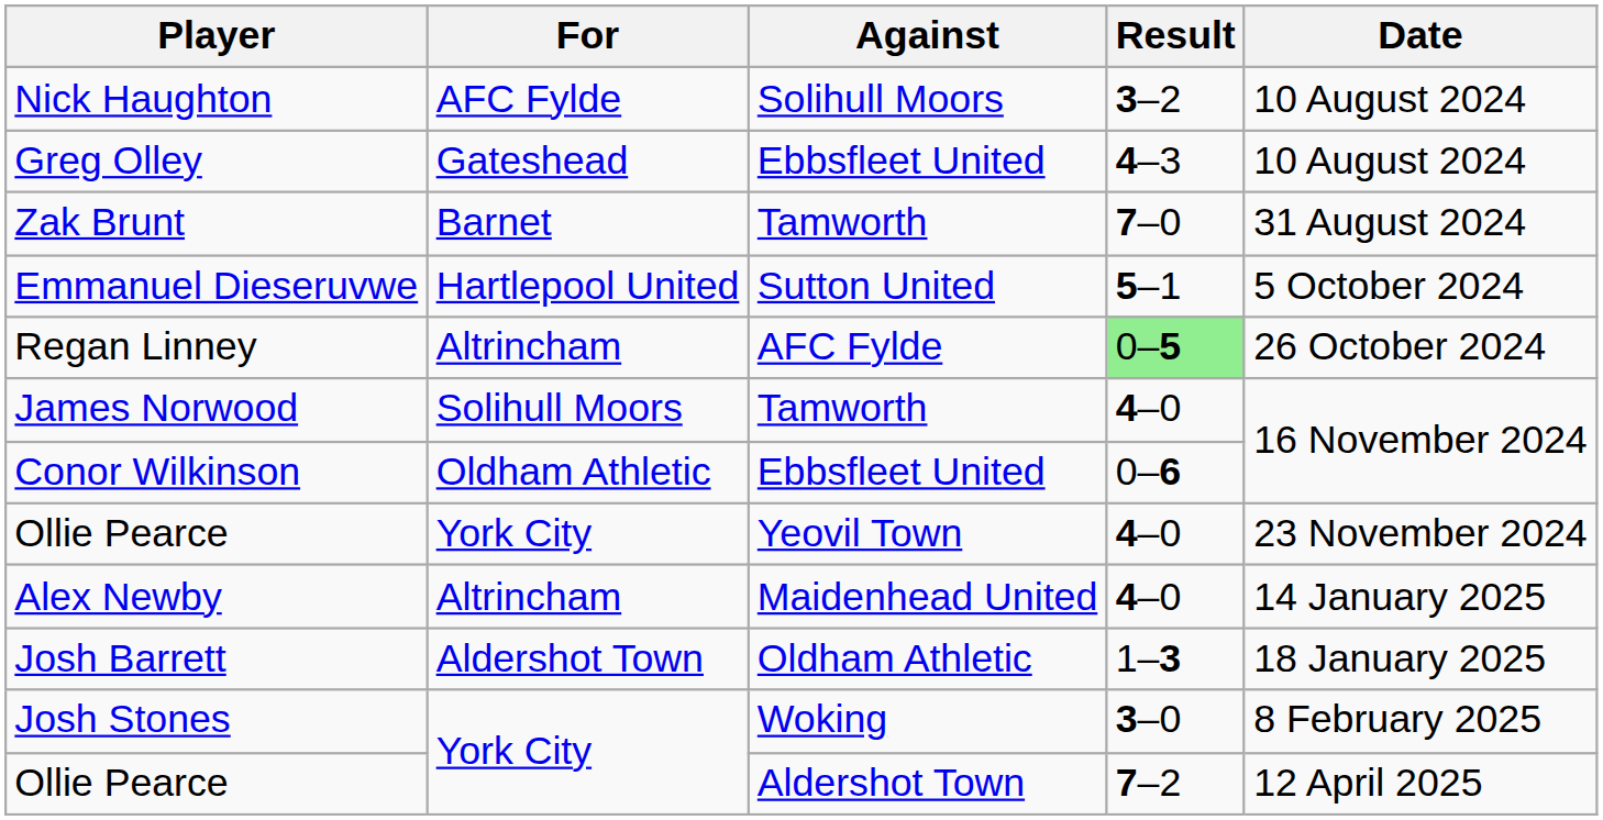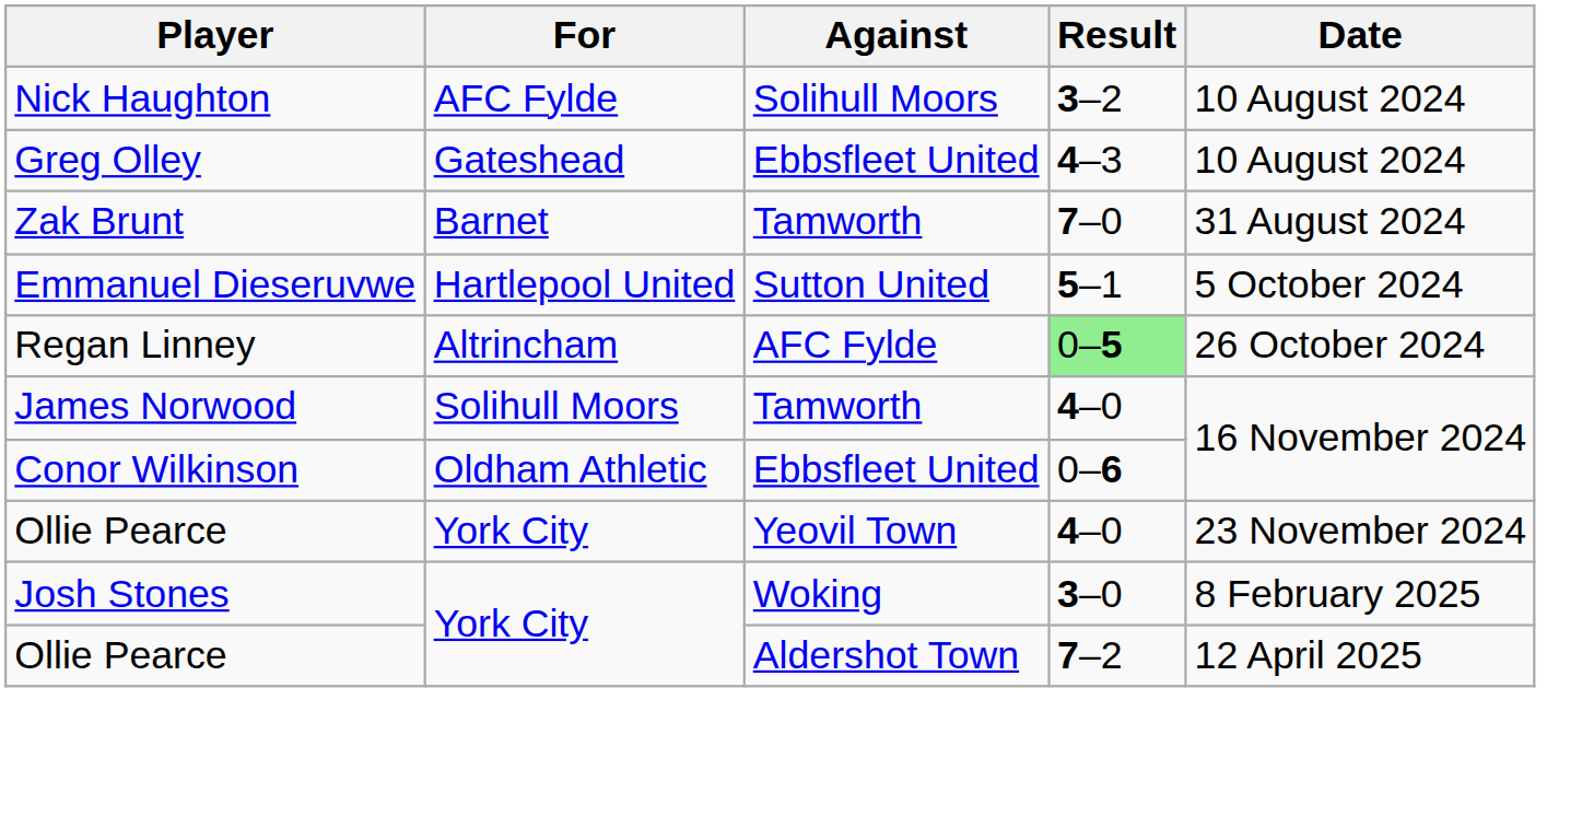- row: Alex Newby | Altrincham | Maidenhead United | 4–0 | 14 January 2025
- row: Josh Barrett | Aldershot Town | Oldham Athletic | 1–3 | 18 January 2025
